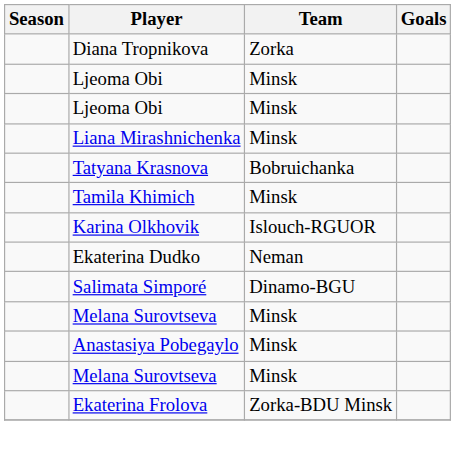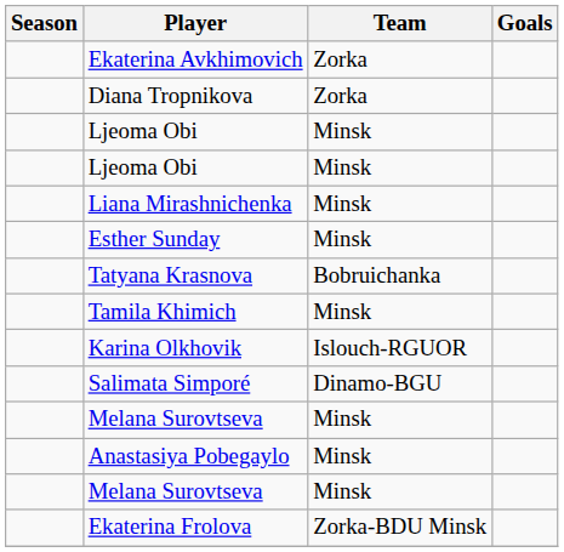+ row: Ekaterina Avkhimovich | Zorka
+ row: Esther Sunday | Minsk
- row: Ekaterina Dudko | Neman
